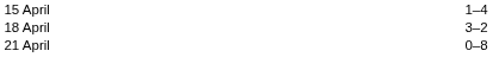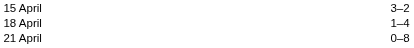15 April | column 3: 1–4 -> 3–2
18 April | column 3: 3–2 -> 1–4
